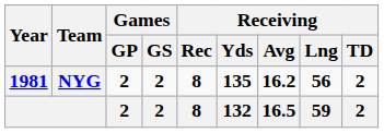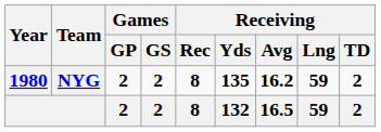NYG | Year: 1981 -> 1980
NYG | Receiving / Lng: 56 -> 59
